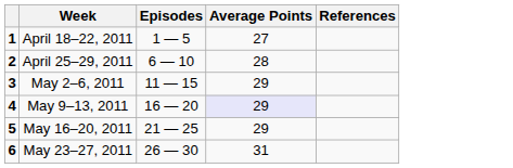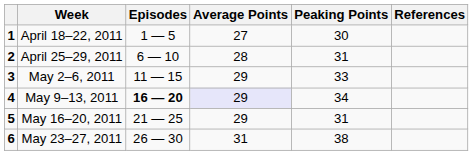+ column: Peaking Points | 30 | 31 | 33 | 34 | 31 | 38
May 9–13, 2011 | Episodes: normal -> bold
